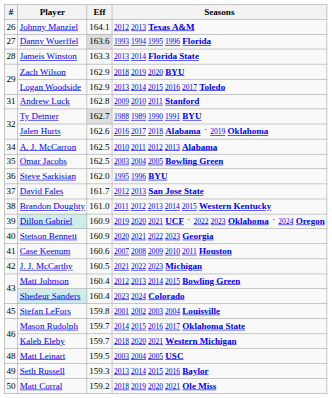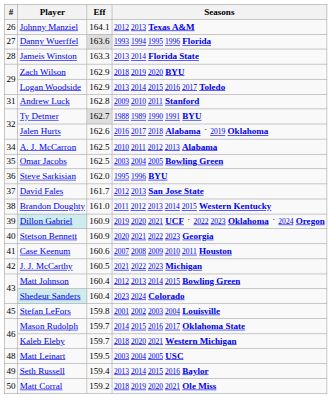Seth Russell | Eff: 159.3 -> 159.4
